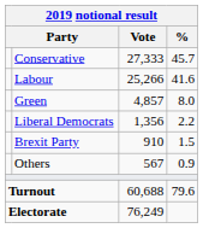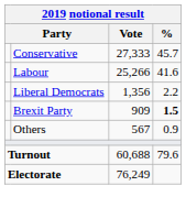- row: Green | 4,857 | 8.0
Brexit Party | Vote: 910 -> 909
Brexit Party | %: normal -> bold
